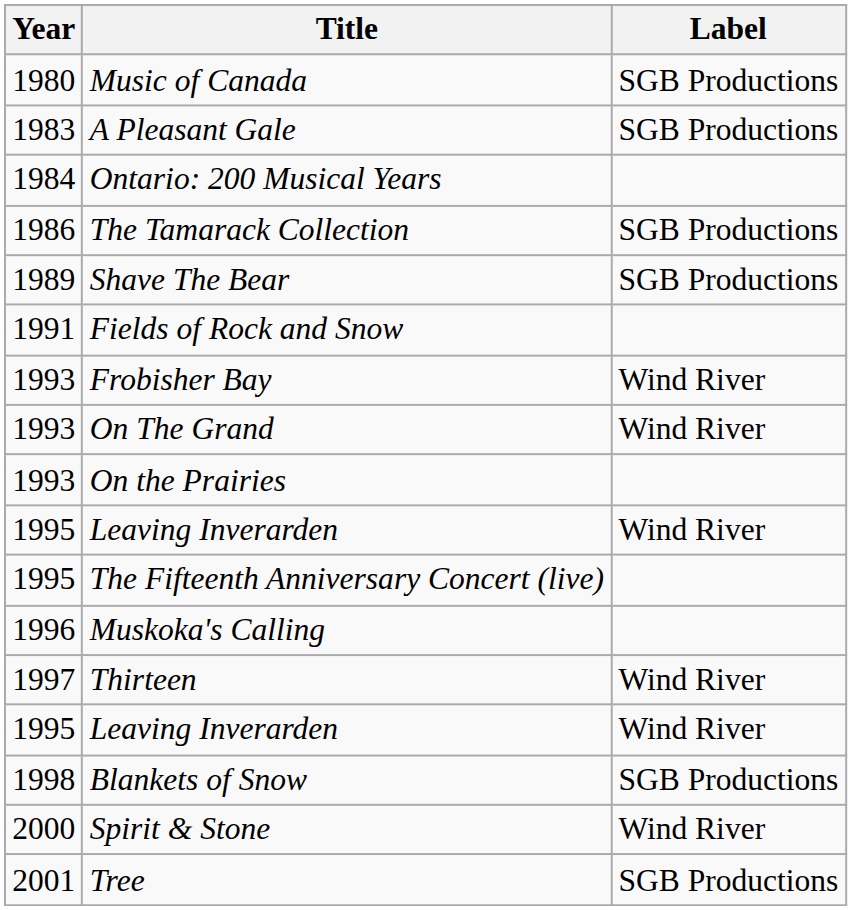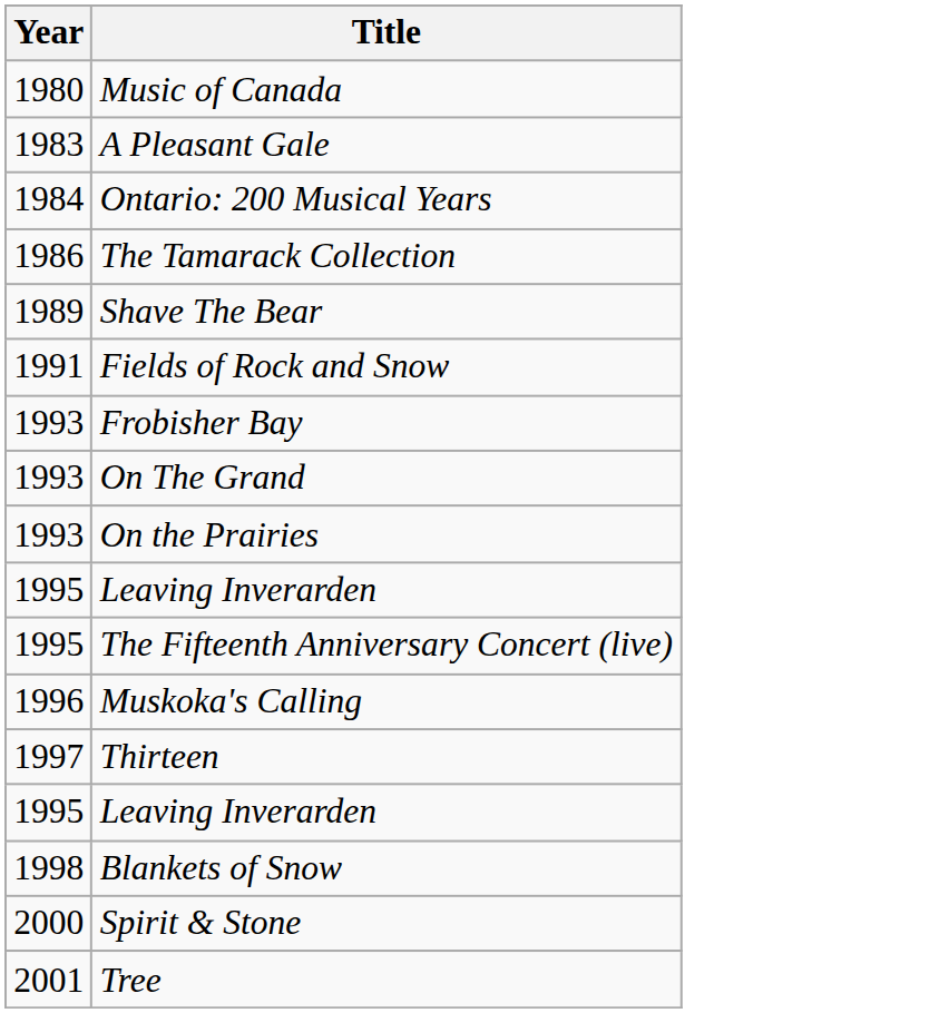- column: Label | SGB Productions | SGB Productions | SGB Productions | SGB Productions | Wind River | Wind River | Wind River | Wind River | Wind River | SGB Productions | Wind River | SGB Productions
